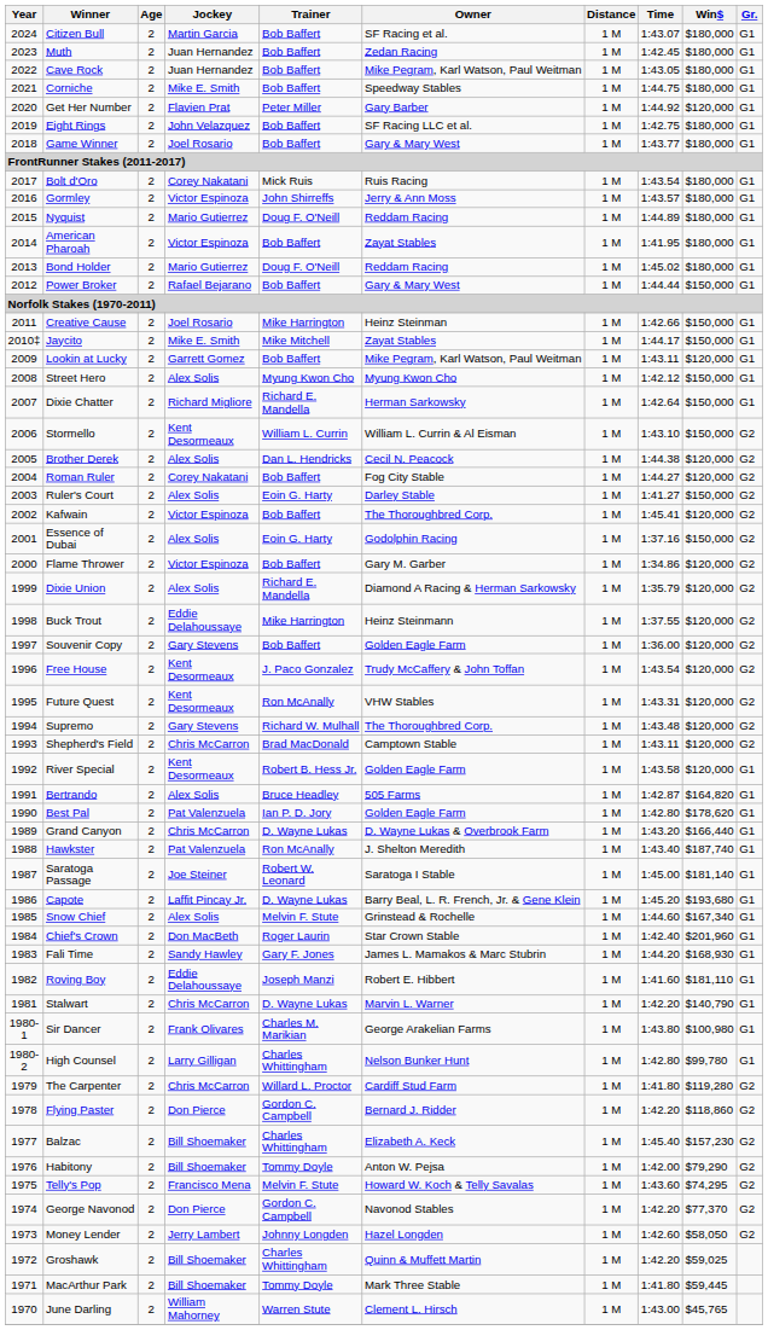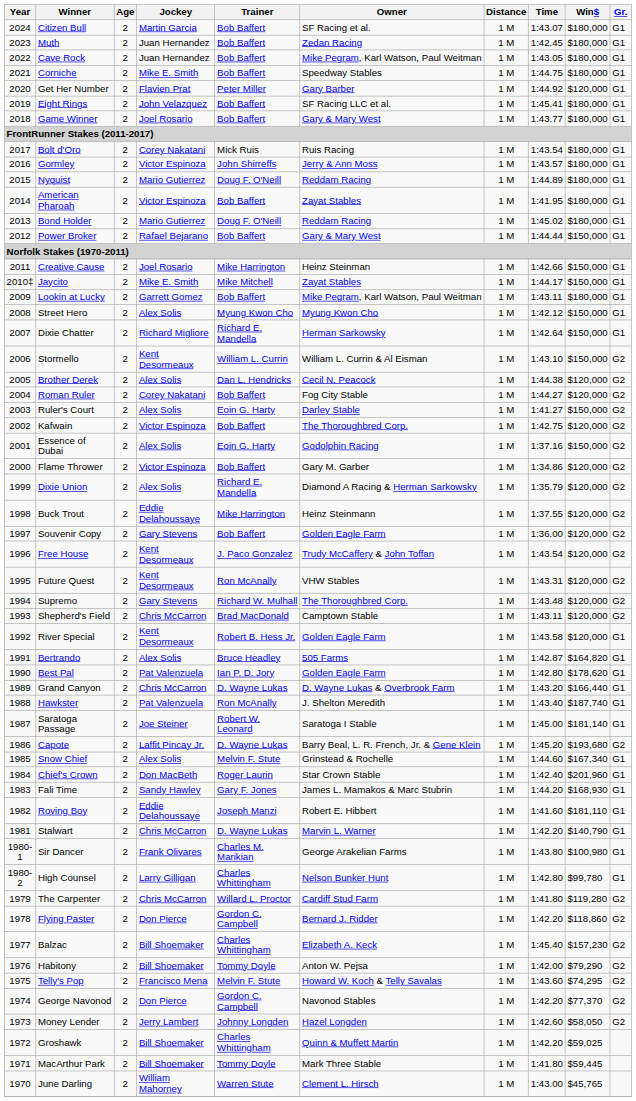Eight Rings | Time: 1:42.75 -> 1:45.41
Lookin at Lucky | Win$: $120,000 -> $180,000
Kafwain | Time: 1:45.41 -> 1:42.75
Capote | Gr.: G1 -> G2
